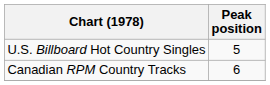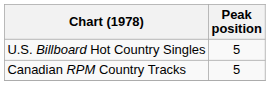Canadian RPM Country Tracks | Peak position: 6 -> 5
